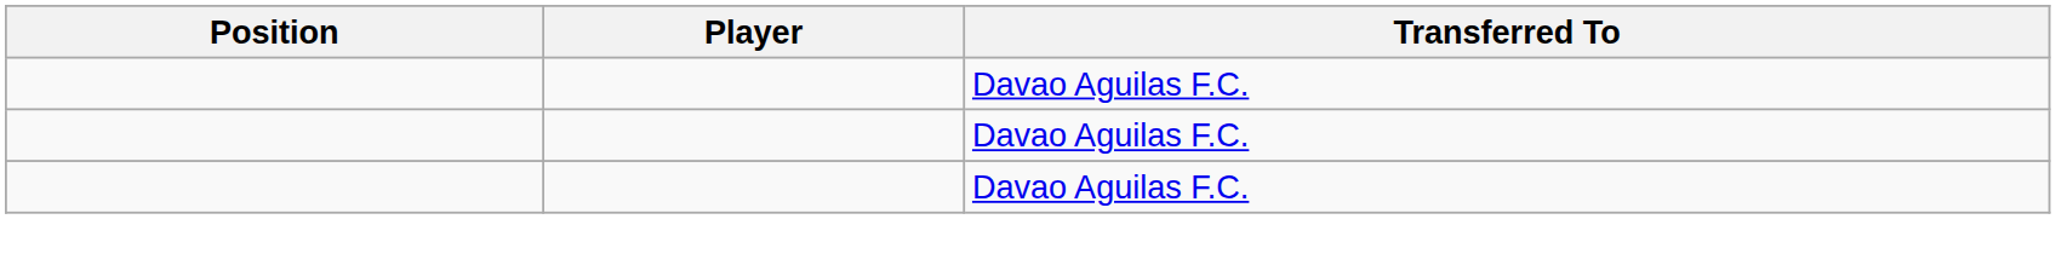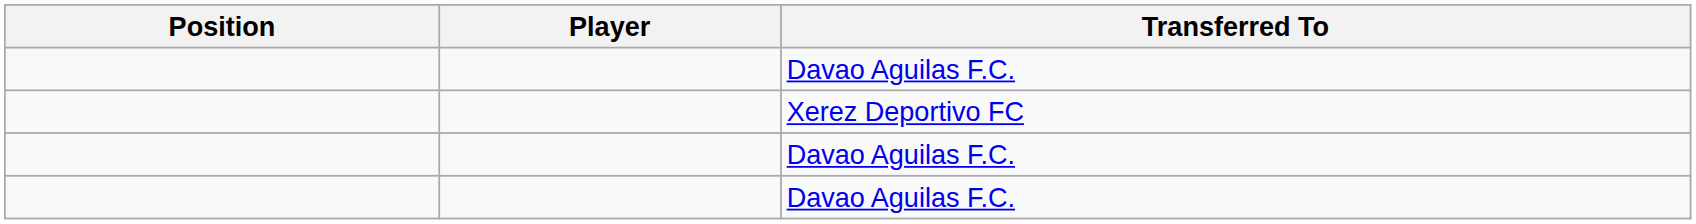+ row: Xerez Deportivo FC
